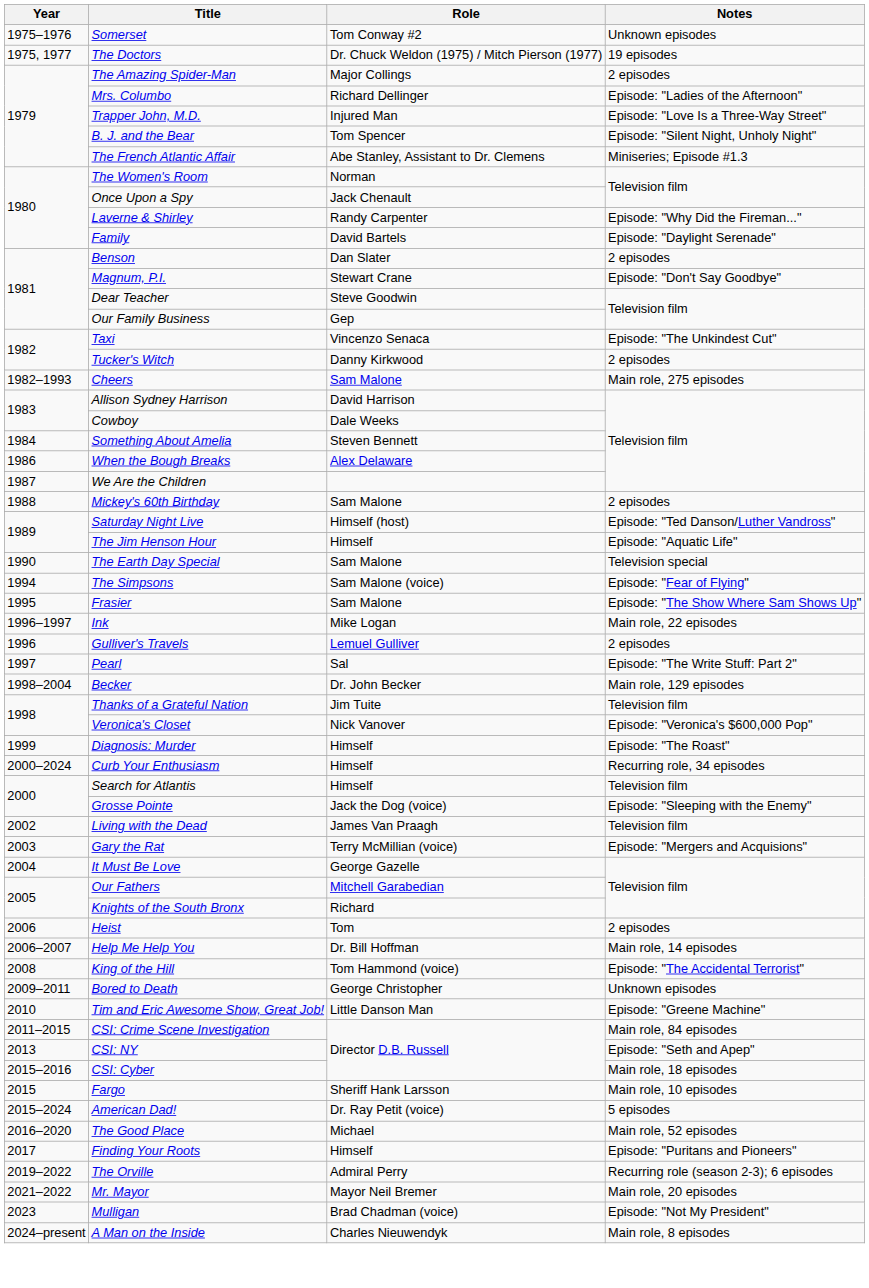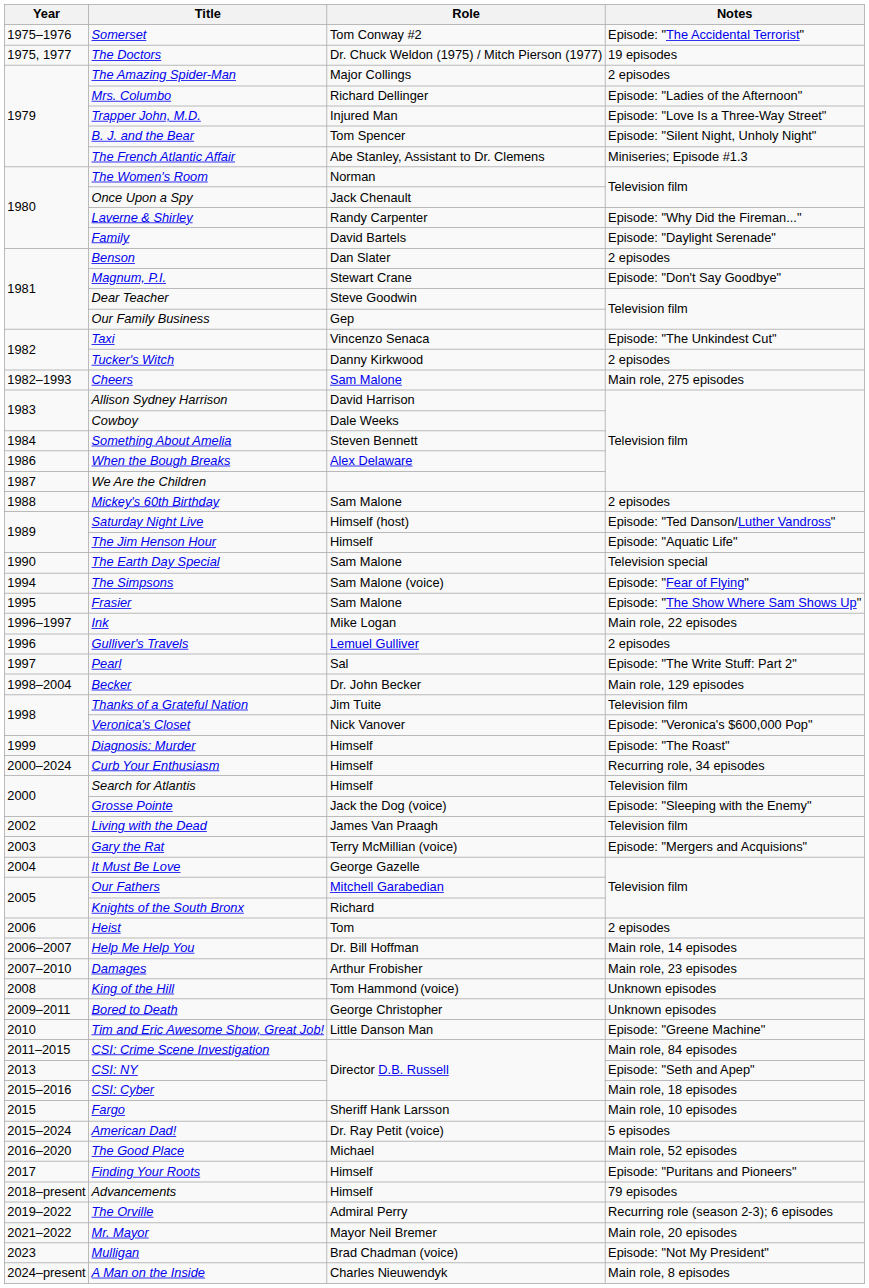Somerset | Notes: Unknown episodes -> Episode: "The Accidental Terrorist"
+ row: 2007–2010 | Damages | Arthur Frobisher | Main role, 23 episodes
King of the Hill | Notes: Episode: "The Accidental Terrorist" -> Unknown episodes
+ row: 2018–present | Advancements | Himself | 79 episodes
